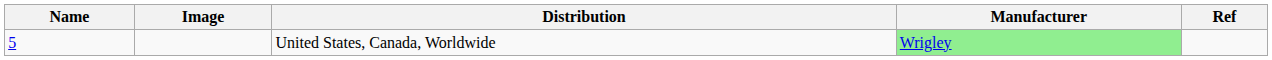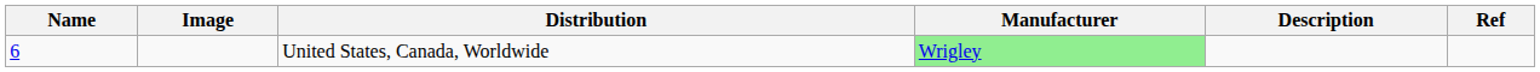+ column: Description
United States, Canada, Worldwide | Name: 5 -> 6
